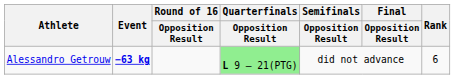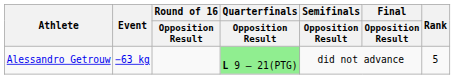Alessandro Getrouw | Event: bold -> normal
Alessandro Getrouw | Rank: 6 -> 5
